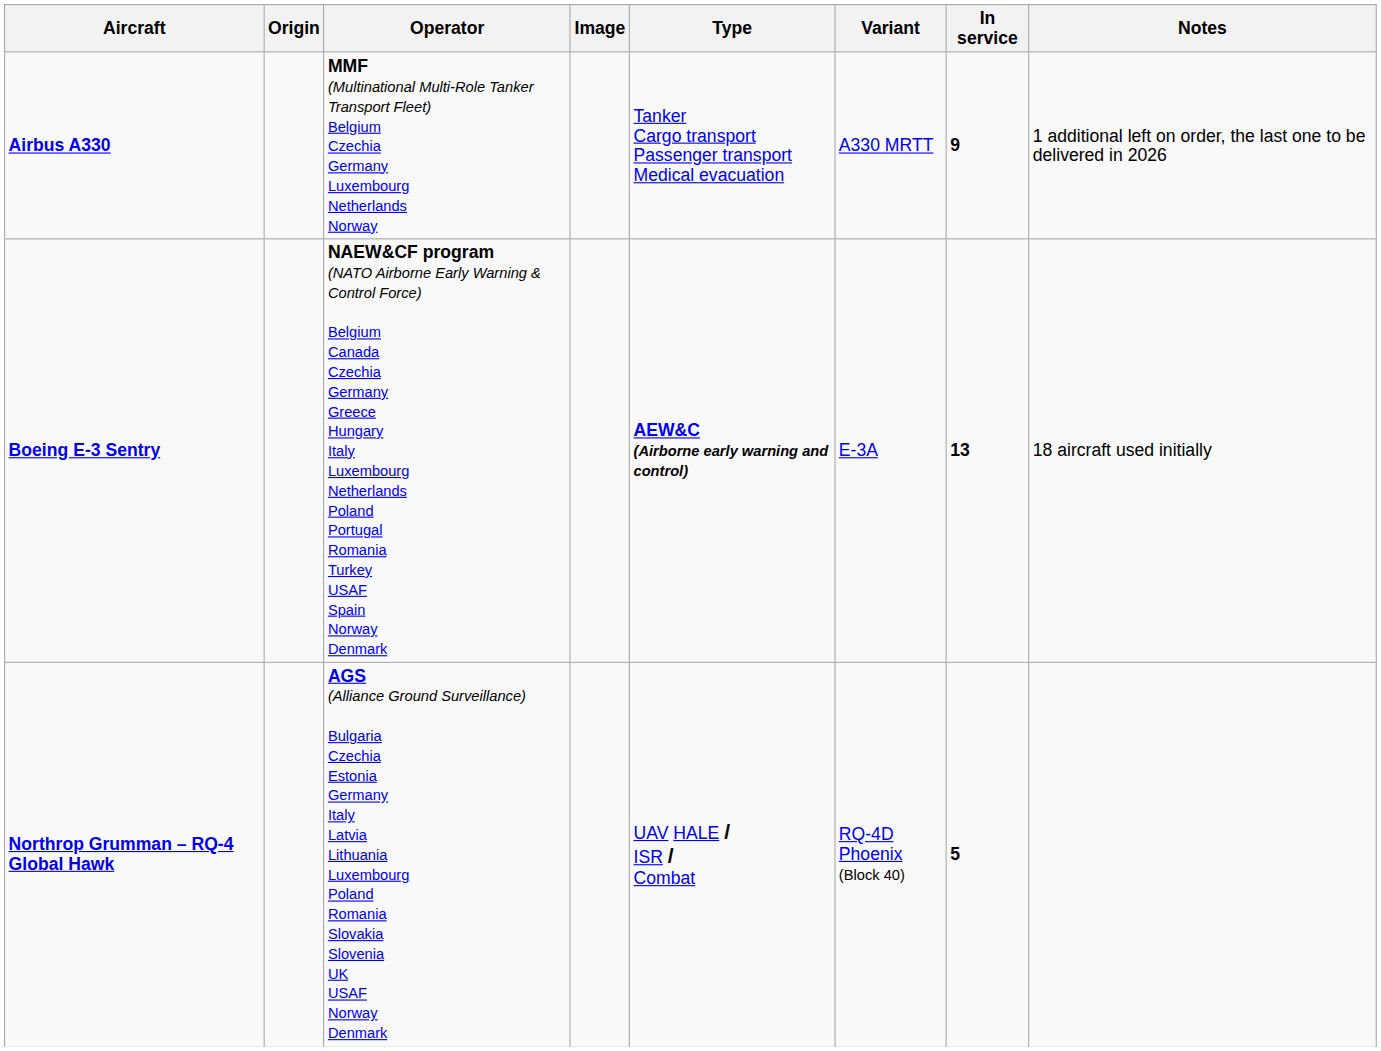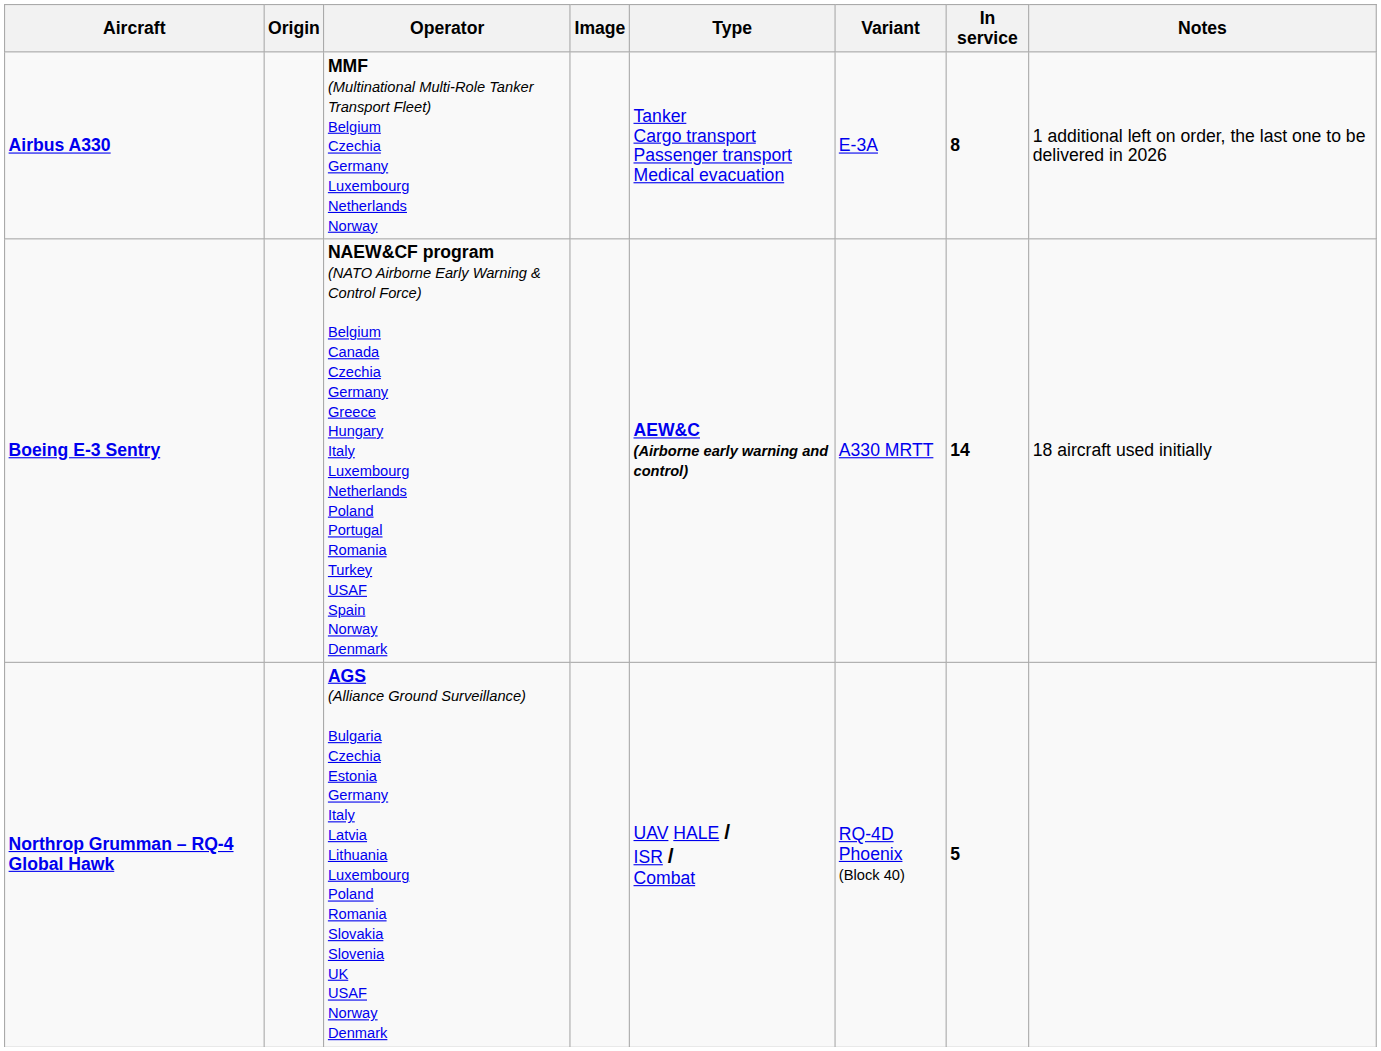Airbus A330 | Variant: A330 MRTT -> E-3A
Airbus A330 | In service: 9 -> 8
Boeing E-3 Sentry | Variant: E-3A -> A330 MRTT
Boeing E-3 Sentry | In service: 13 -> 14
